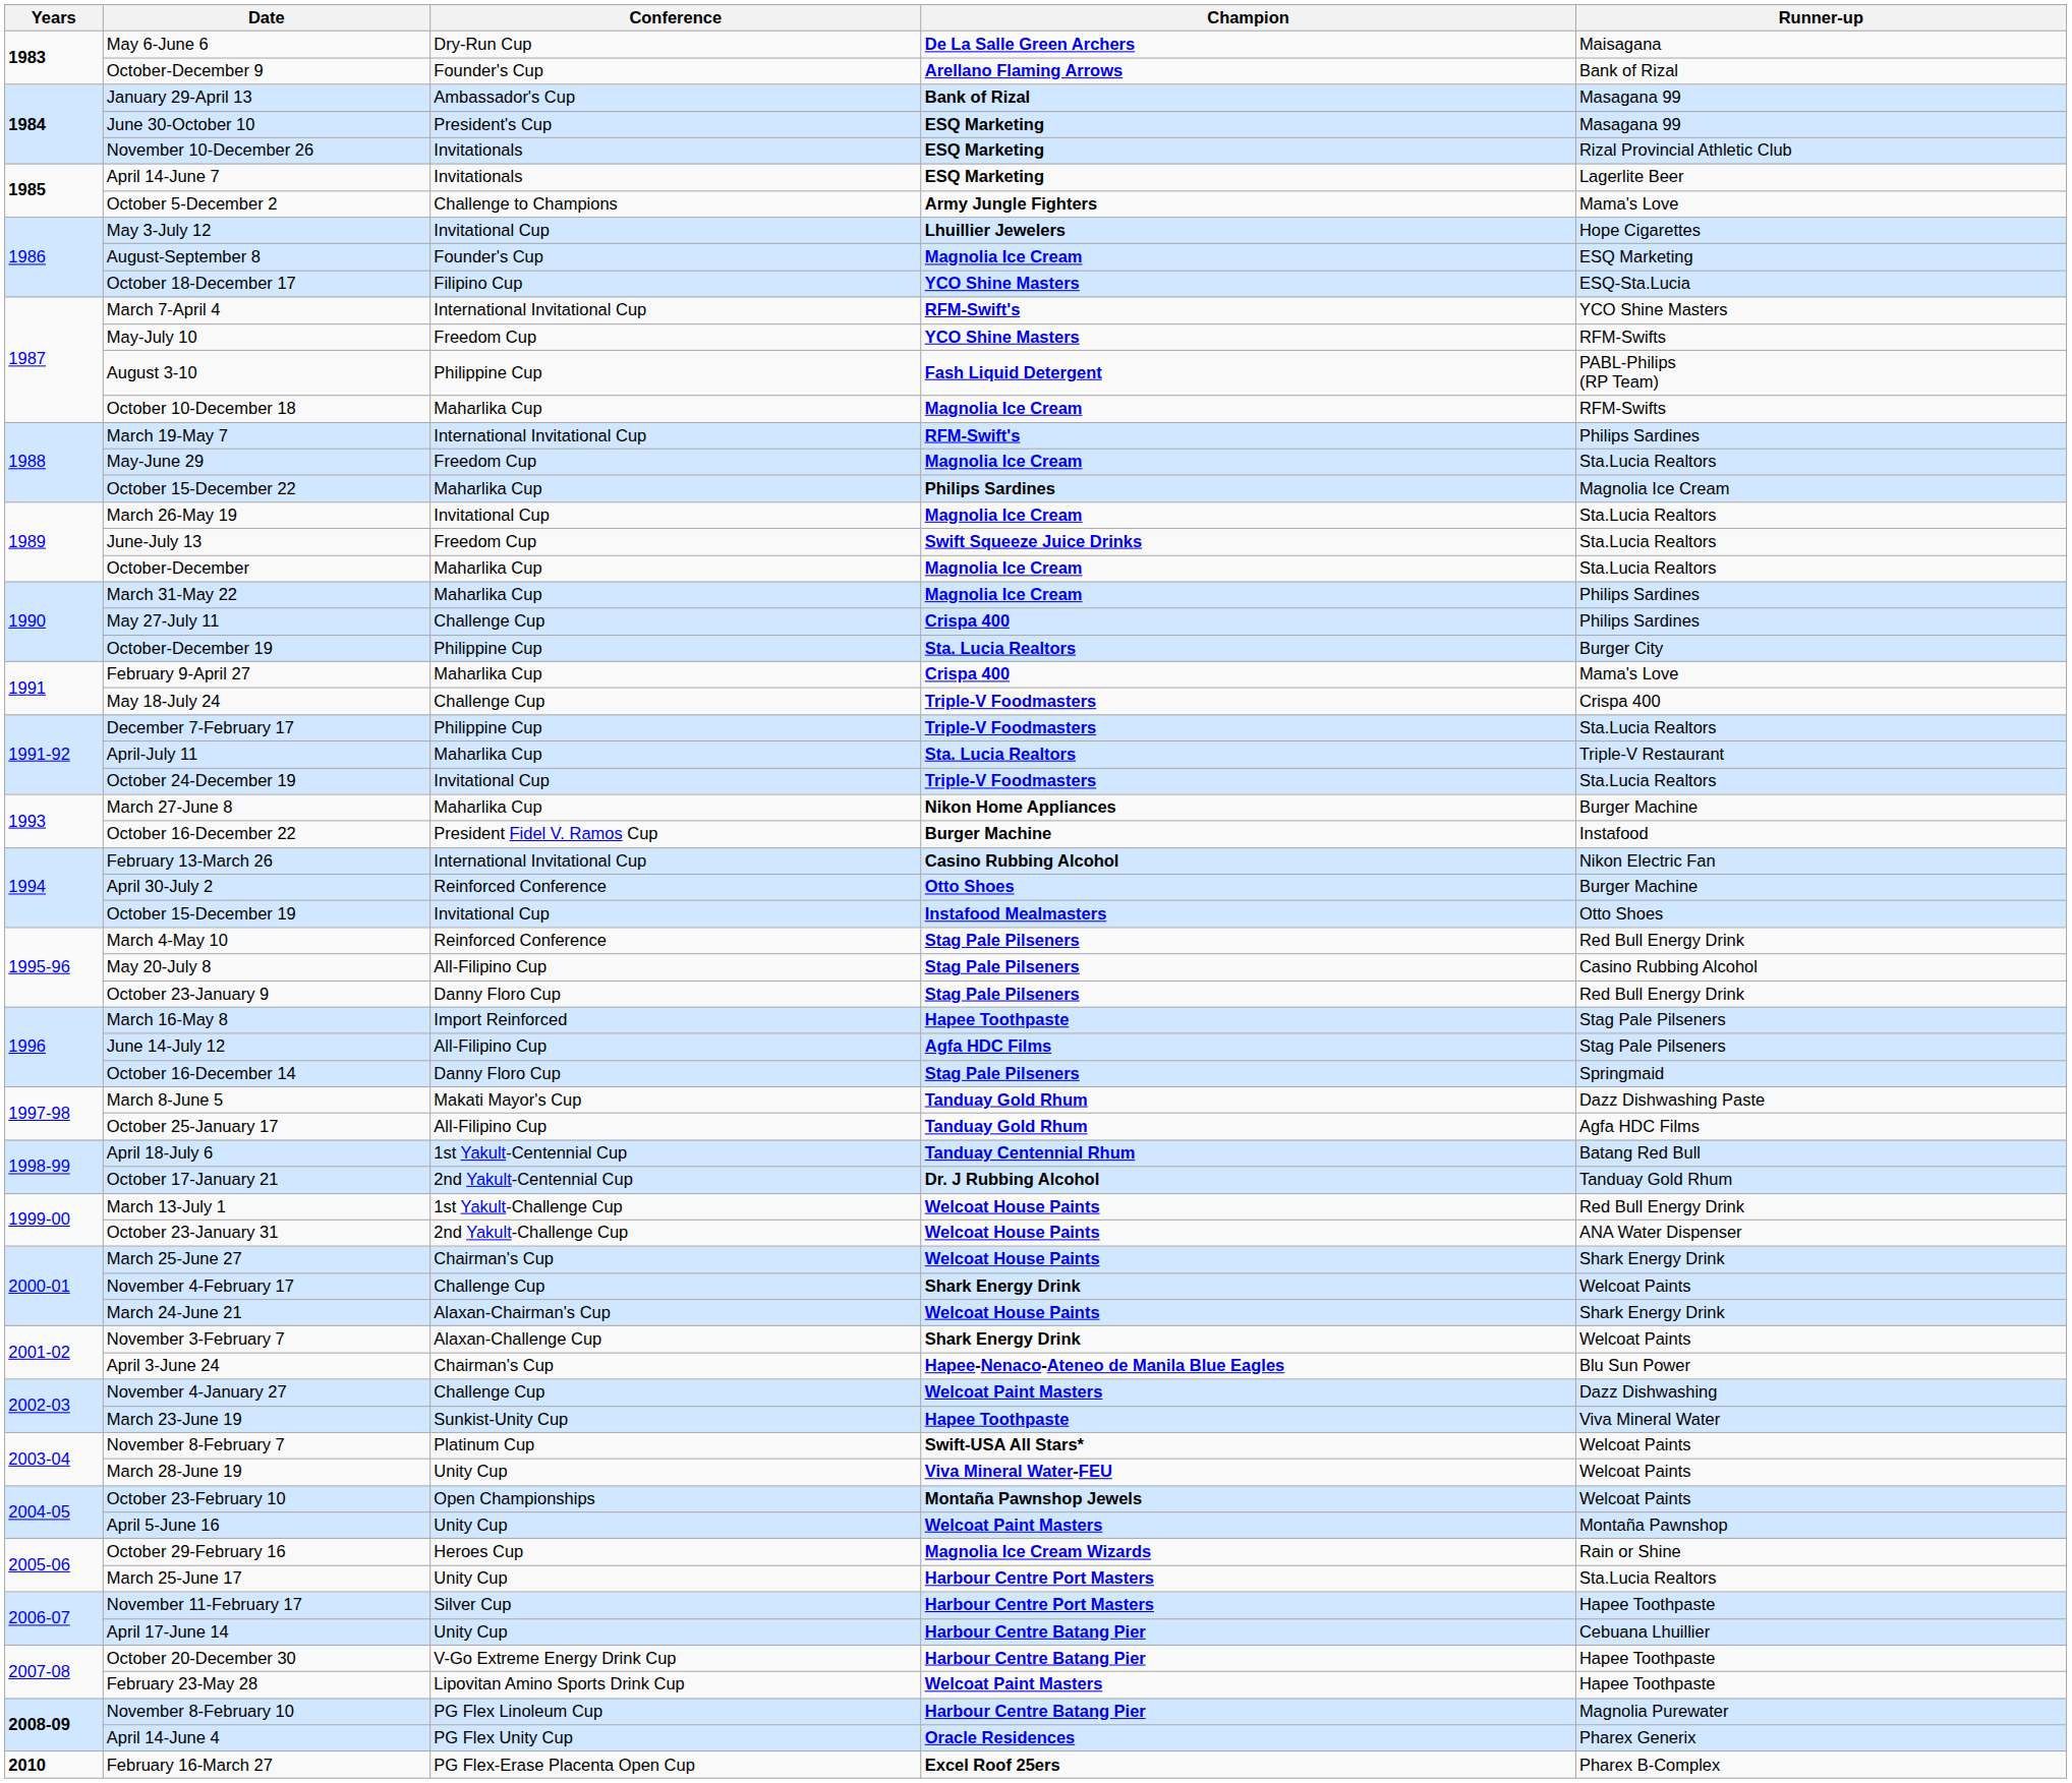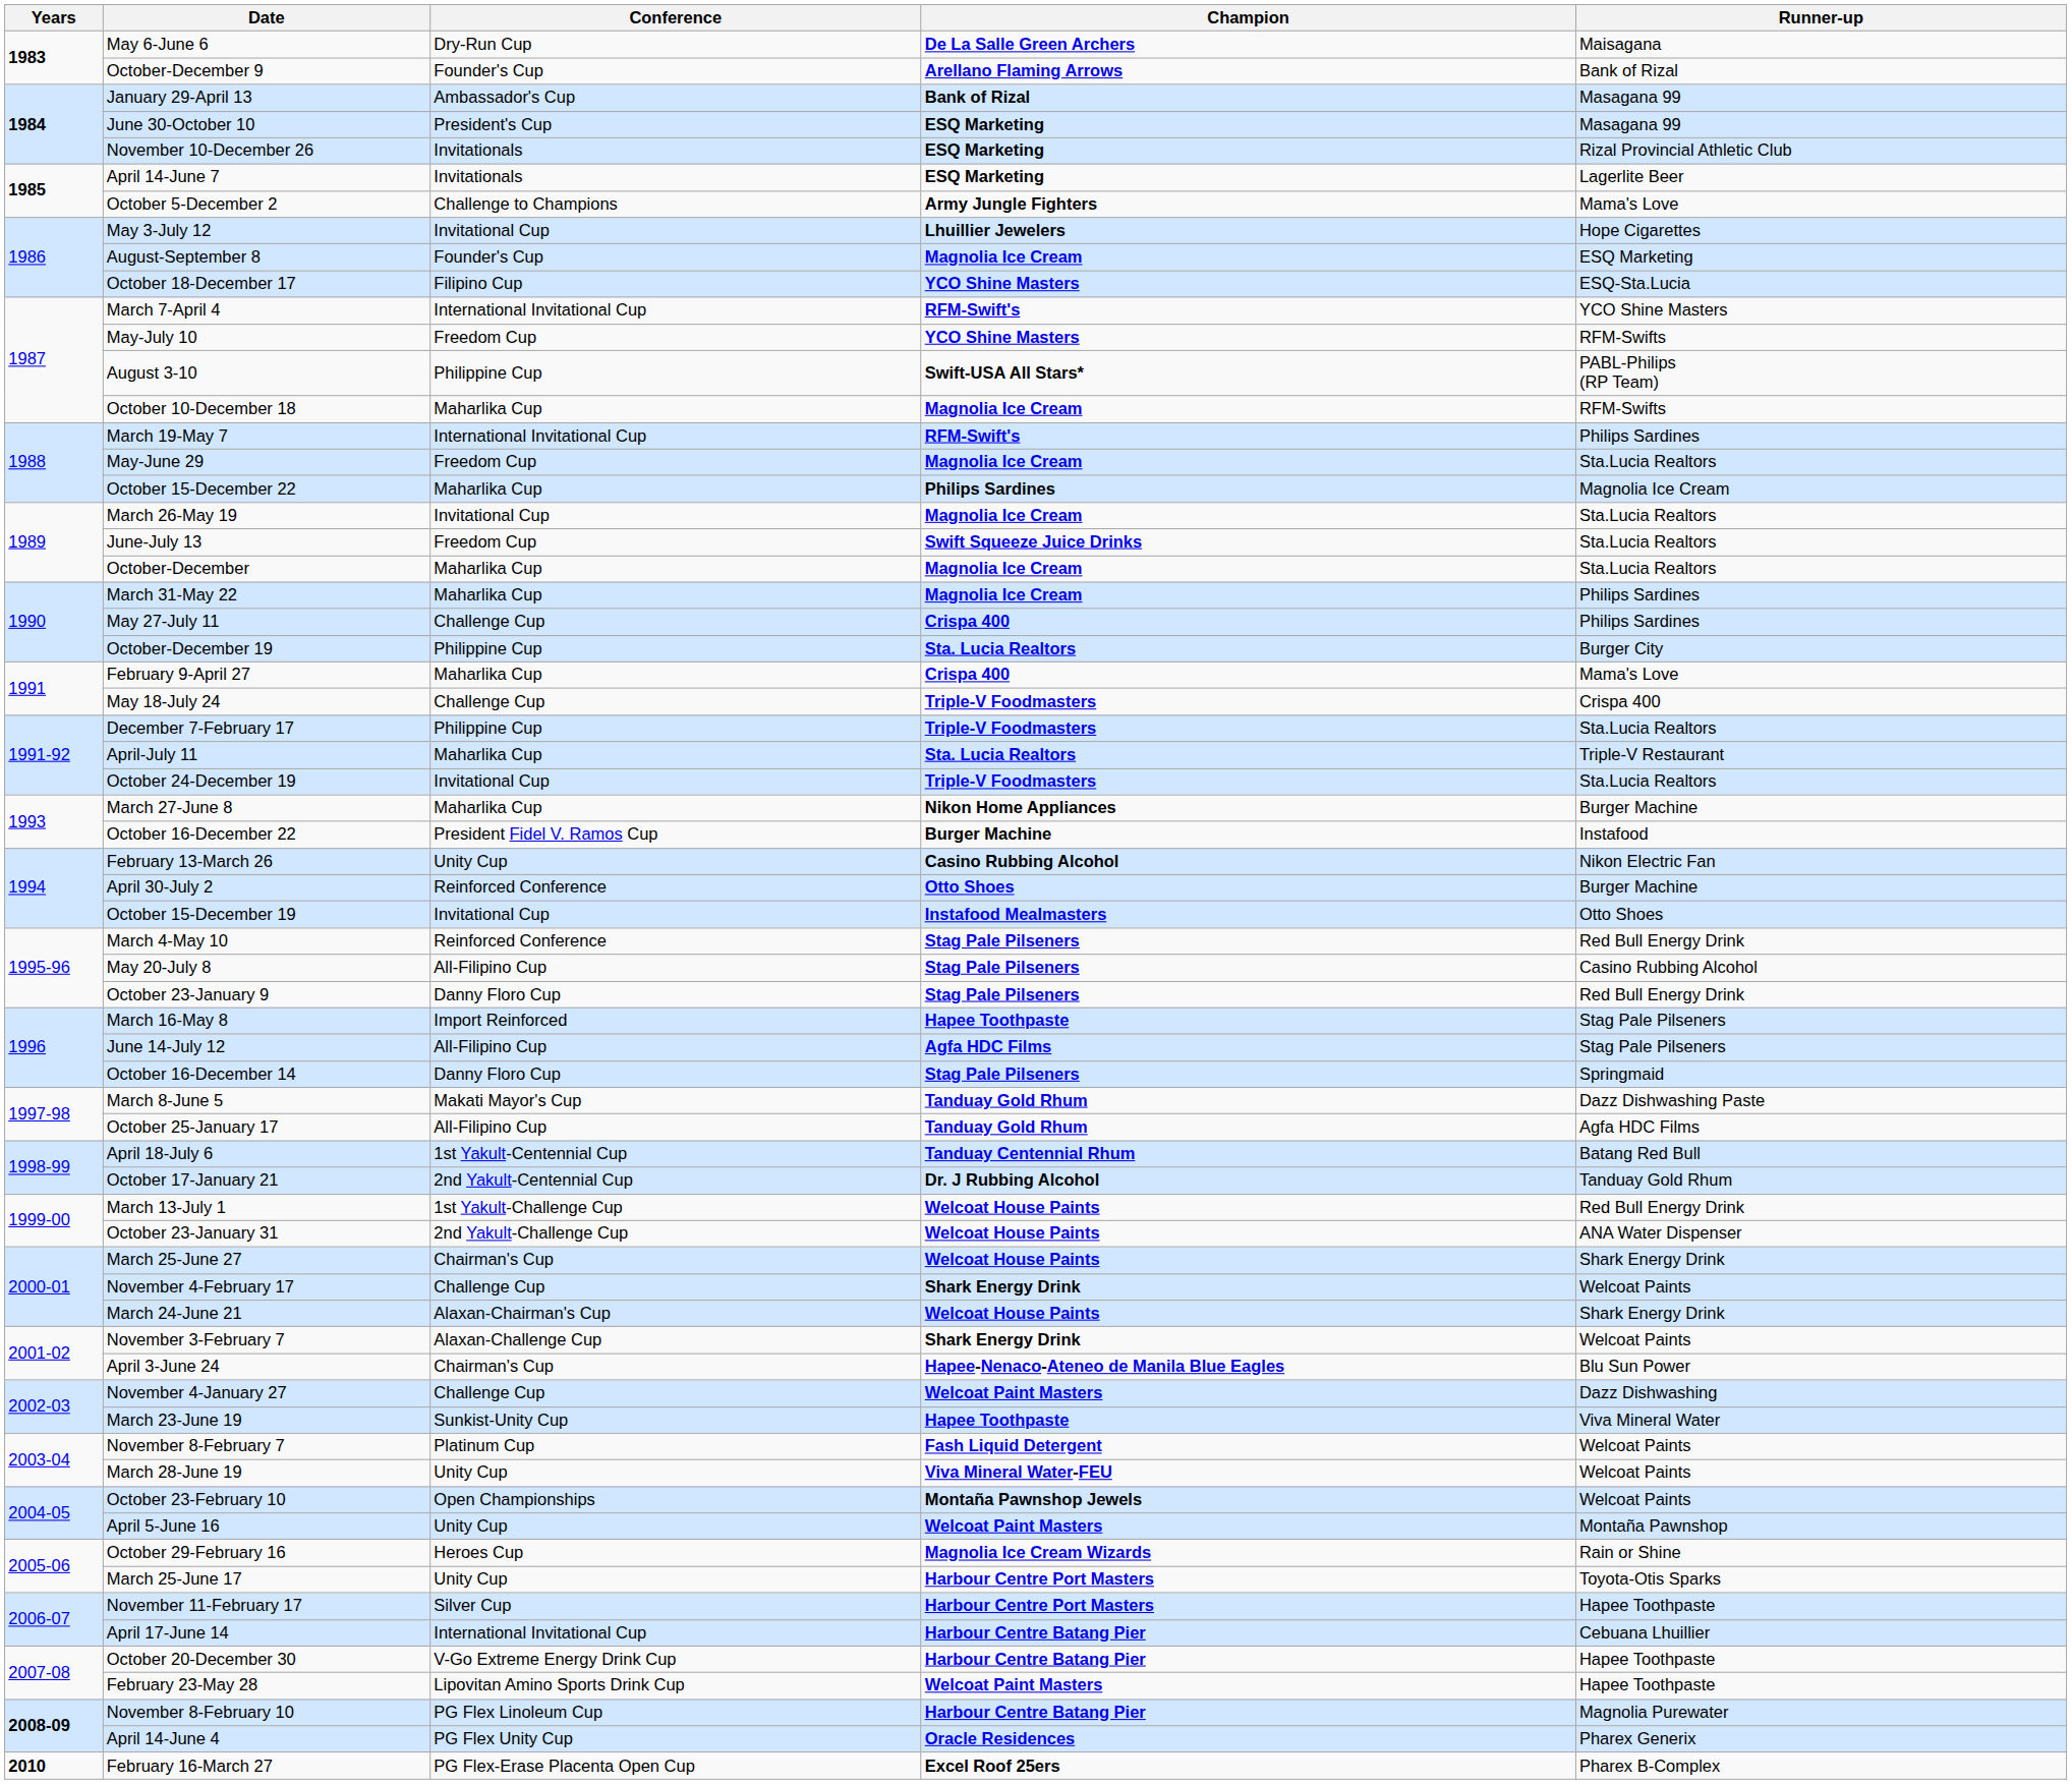August 3-10 | Champion: Fash Liquid Detergent -> Swift-USA All Stars*
February 13-March 26 | Conference: International Invitational Cup -> Unity Cup
November 8-February 7 | Champion: Swift-USA All Stars* -> Fash Liquid Detergent
March 25-June 17 | Runner-up: Sta.Lucia Realtors -> Toyota-Otis Sparks
April 17-June 14 | Conference: Unity Cup -> International Invitational Cup
